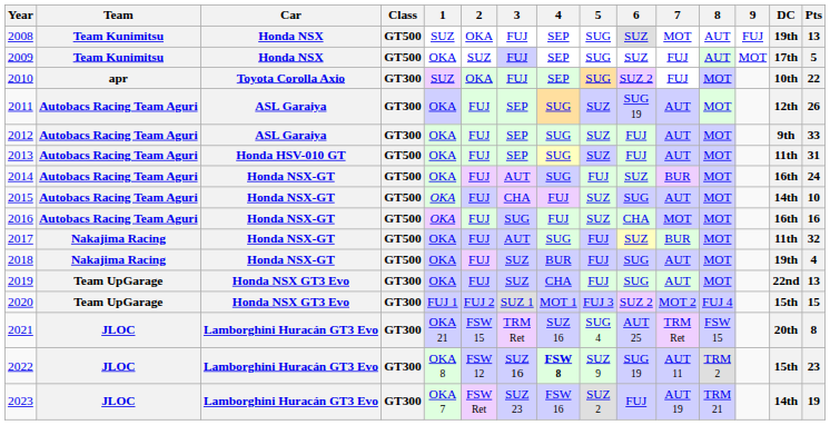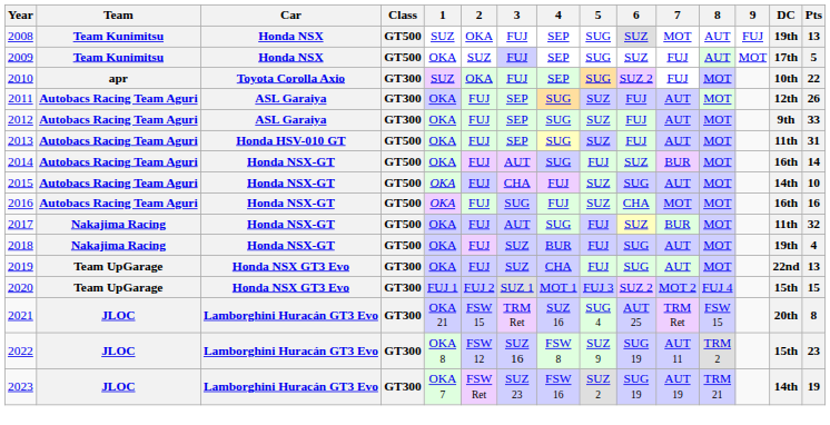2011 | 6: SUG 19 -> FUJ
2014 | Pts: 24 -> 14
2022 | 4: bold -> normal
2023 | 6: FUJ -> SUG 19
